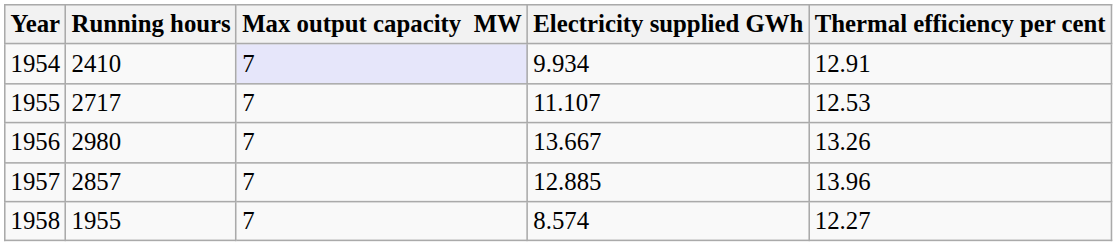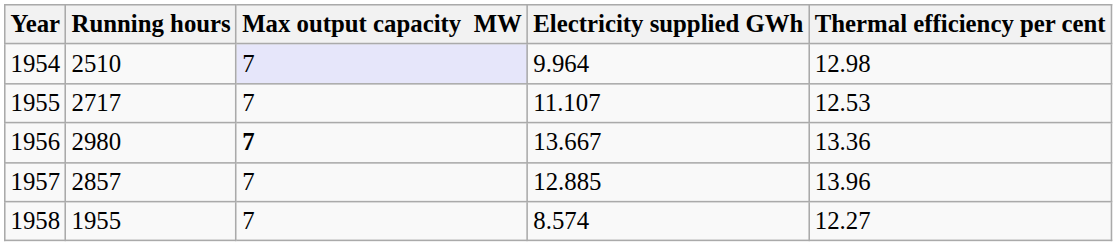1954 | Running hours: 2410 -> 2510
1954 | Electricity supplied GWh: 9.934 -> 9.964
1954 | Thermal efficiency per cent: 12.91 -> 12.98
1956 | Max output capacity MW: normal -> bold
1956 | Thermal efficiency per cent: 13.26 -> 13.36
